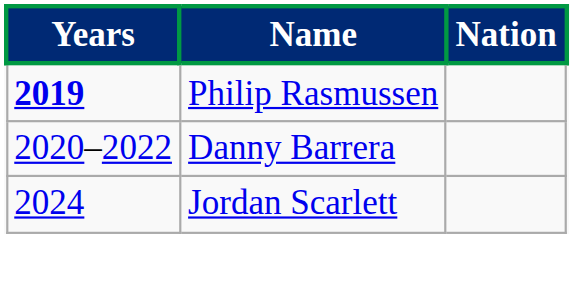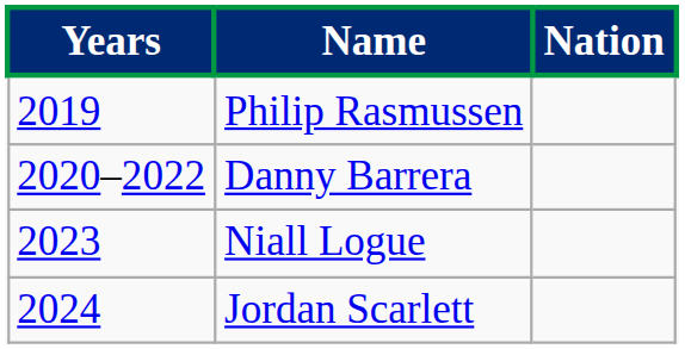Philip Rasmussen | Years: bold -> normal
+ row: 2023 | Niall Logue
